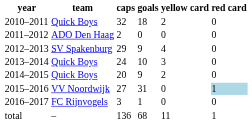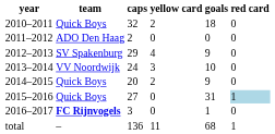columns swapped: goals <-> yellow card
2013–2014 | team: Quick Boys -> VV Noordwijk
2015–2016 | team: VV Noordwijk -> Quick Boys
2016–2017 | team: normal -> bold
